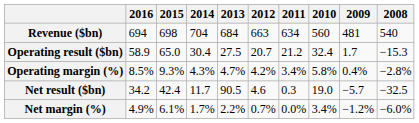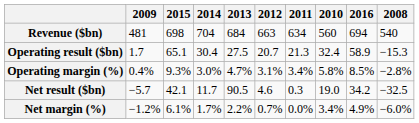columns swapped: 2016 <-> 2009
Operating result ($bn) | 2015: 65.0 -> 65.1
Operating result ($bn) | 2011: 21.2 -> 21.3
Operating margin (%) | 2014: 4.3% -> 3.0%
Operating margin (%) | 2012: 4.2% -> 3.1%
Net result ($bn) | 2015: 42.4 -> 42.1
